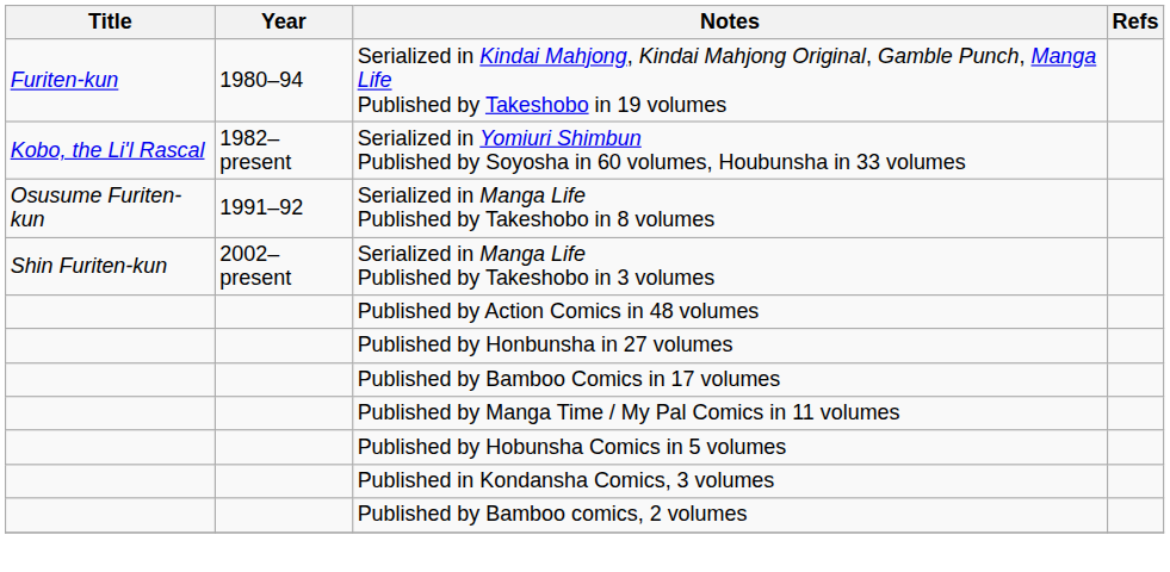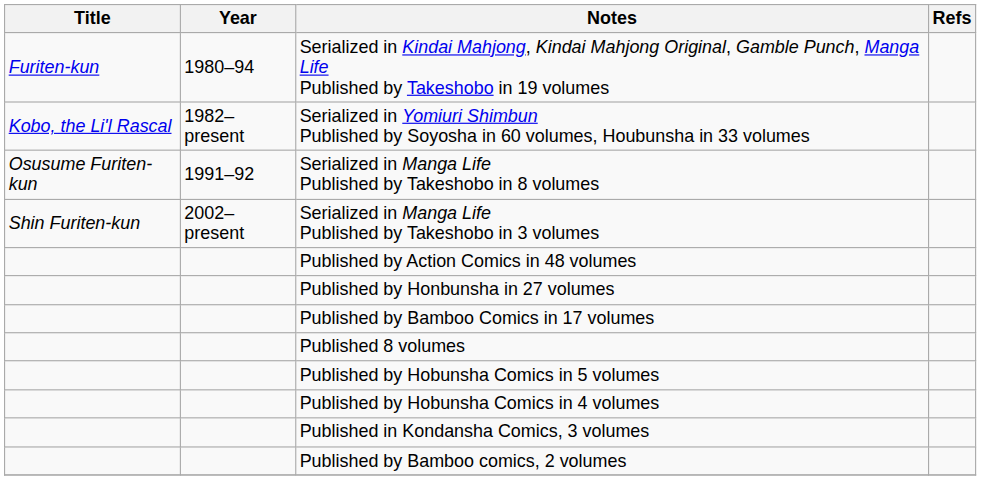- row: Published by Manga Time / My Pal Comics in 11 volumes
+ row: Published 8 volumes
+ row: Published by Hobunsha Comics in 4 volumes
